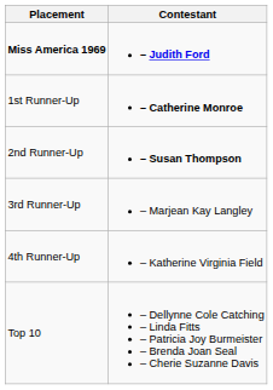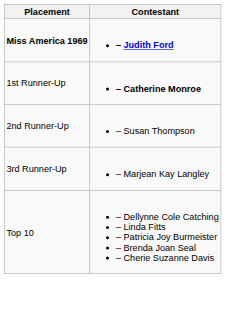2nd Runner-Up | Contestant: bold -> normal
- row: 4th Runner-Up | – Katherine Virginia Field
